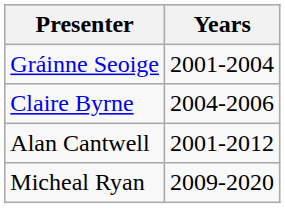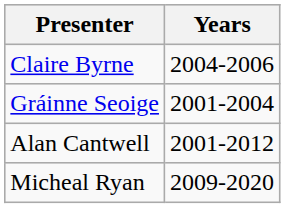rows swapped: Gráinne Seoige <-> Claire Byrne
